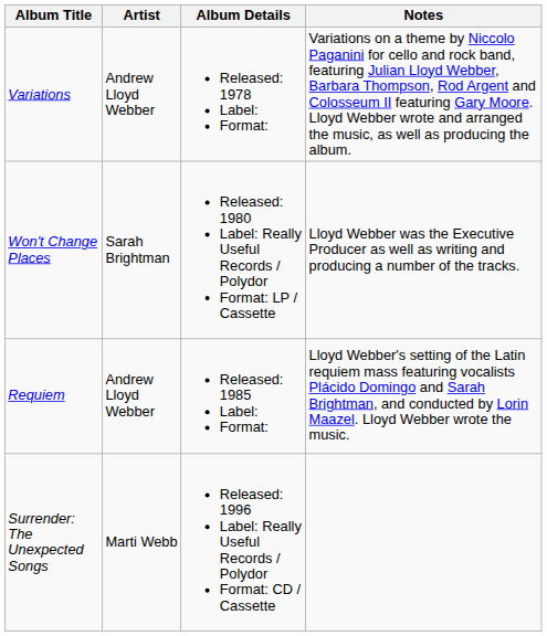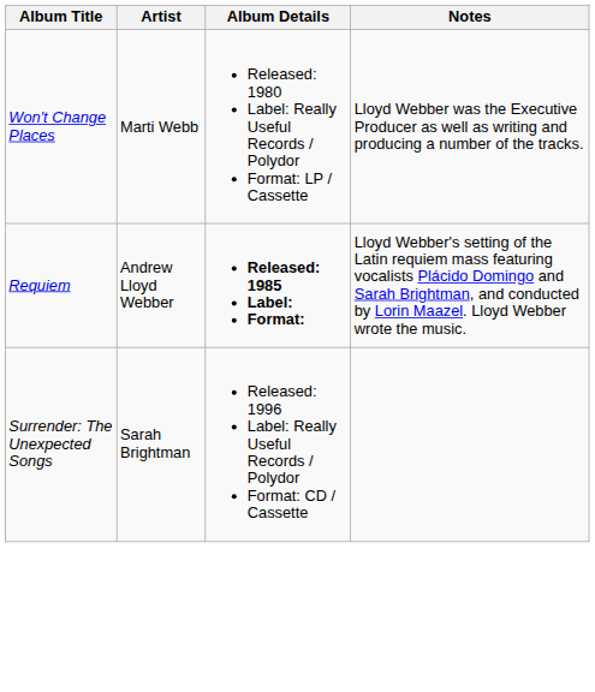- row: Variations | Andrew Lloyd Webber | Released: 1978 Label: Format: | Variations on a theme by Niccolo Paganini for cello and rock band, featuring Julian Lloyd Webber, Barbara Thompson, Rod Argent and Colosseum II featuring Gary Moore. Lloyd Webber wrote and arranged the music, as well as producing the album.
Won't Change Places | Artist: Sarah Brightman -> Marti Webb
Requiem | Album Details: normal -> bold
Surrender: The Unexpected Songs | Artist: Marti Webb -> Sarah Brightman
